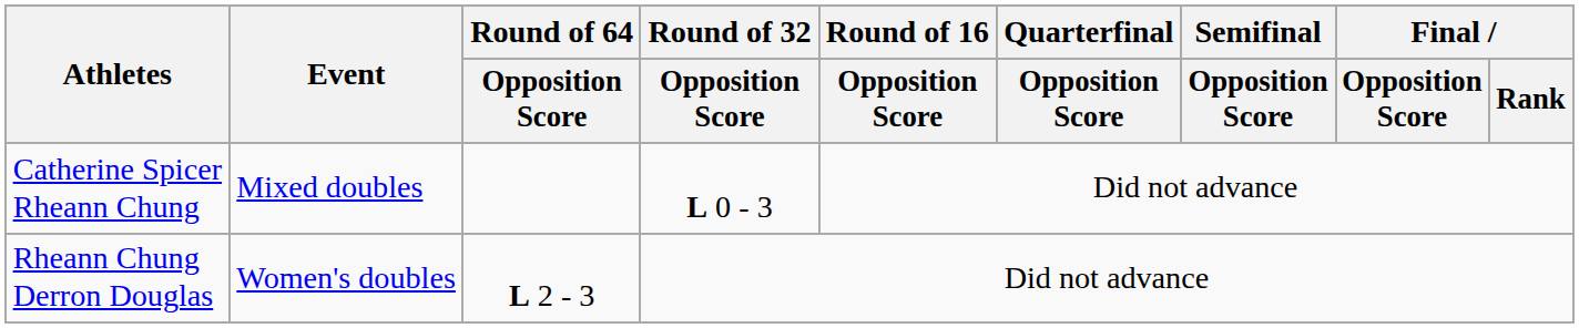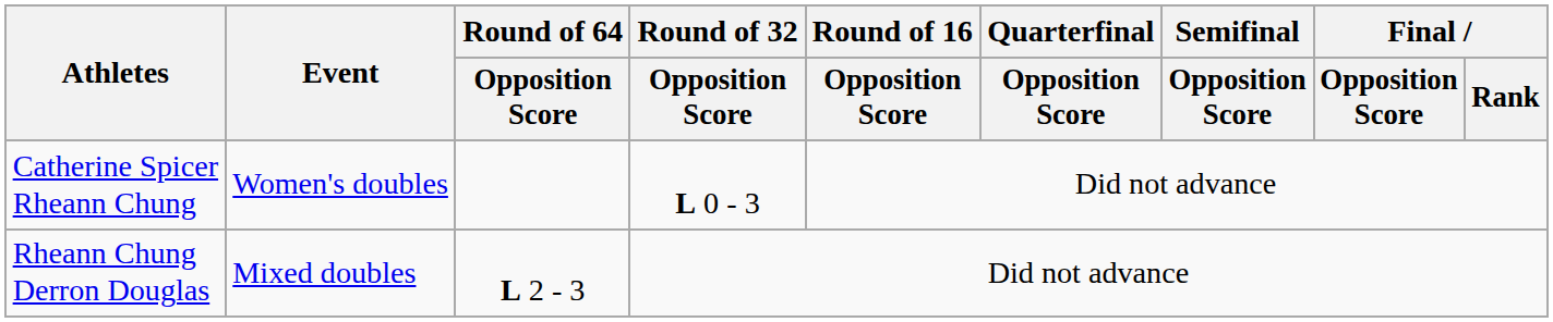Catherine Spicer Rheann Chung | Event: Mixed doubles -> Women's doubles
Rheann Chung Derron Douglas | Event: Women's doubles -> Mixed doubles
